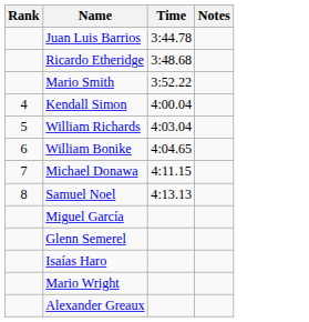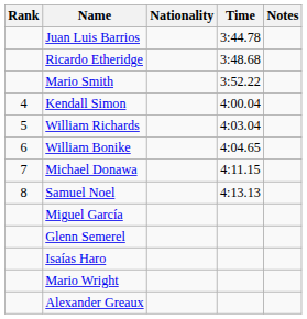+ column: Nationality
